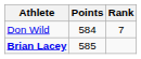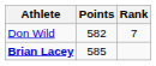Don Wild | Points: 584 -> 582
